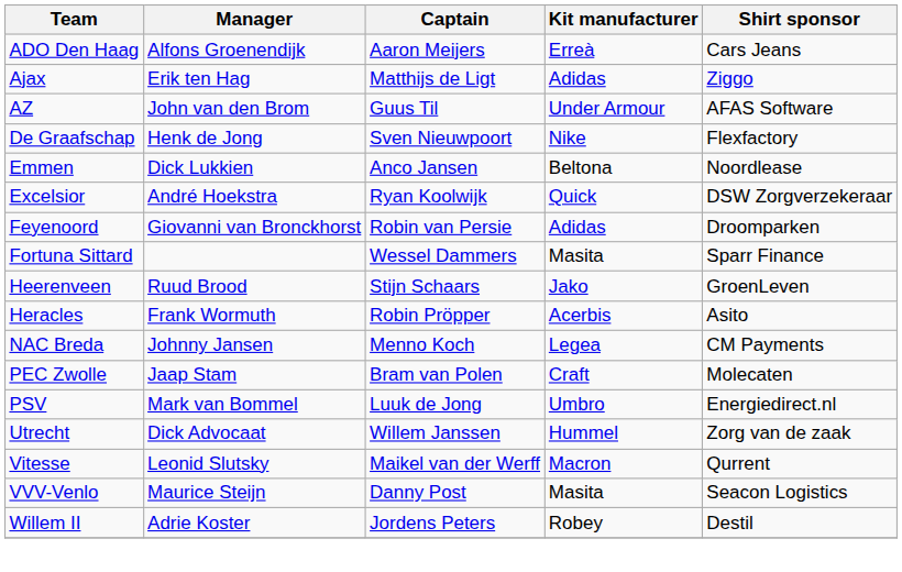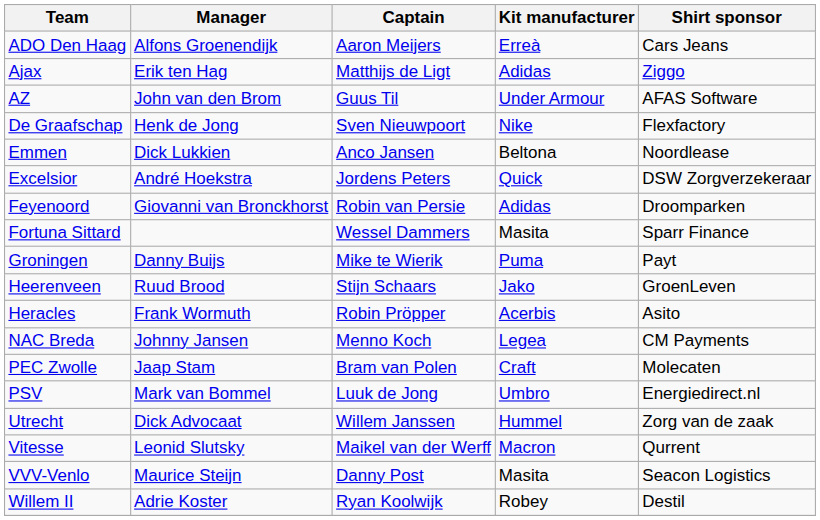Excelsior | Captain: Ryan Koolwijk -> Jordens Peters
+ row: Groningen | Danny Buijs | Mike te Wierik | Puma | Payt
Willem II | Captain: Jordens Peters -> Ryan Koolwijk
